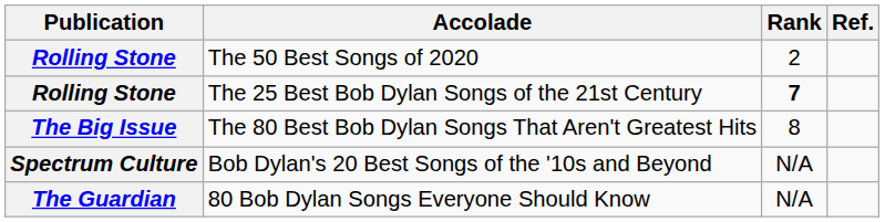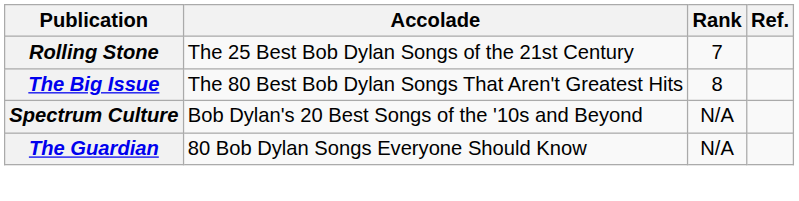- row: Rolling Stone | The 50 Best Songs of 2020 | 2
The 25 Best Bob Dylan Songs of the 21st Century | Rank: bold -> normal
